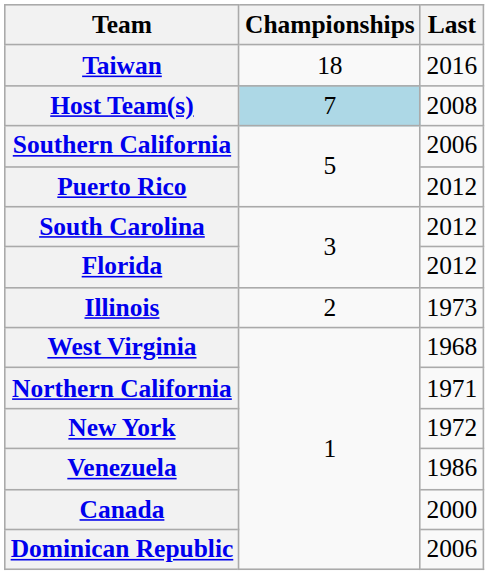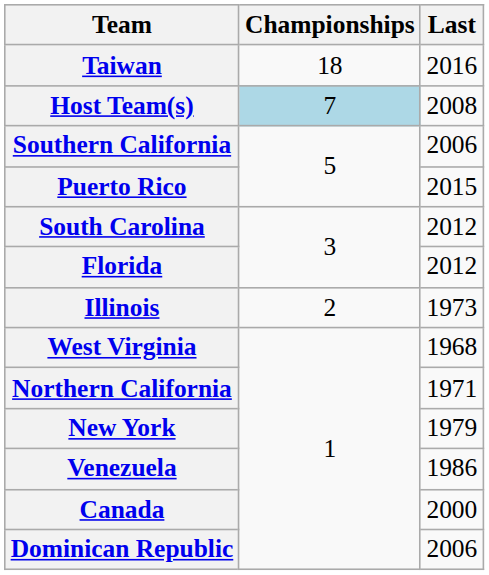Puerto Rico | Last: 2012 -> 2015
New York | Last: 1972 -> 1979
